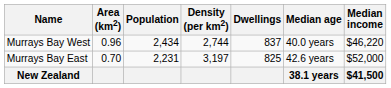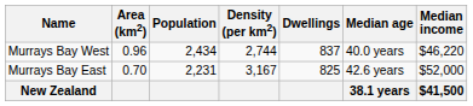Murrays Bay East | Density (per km2): 3,197 -> 3,167
